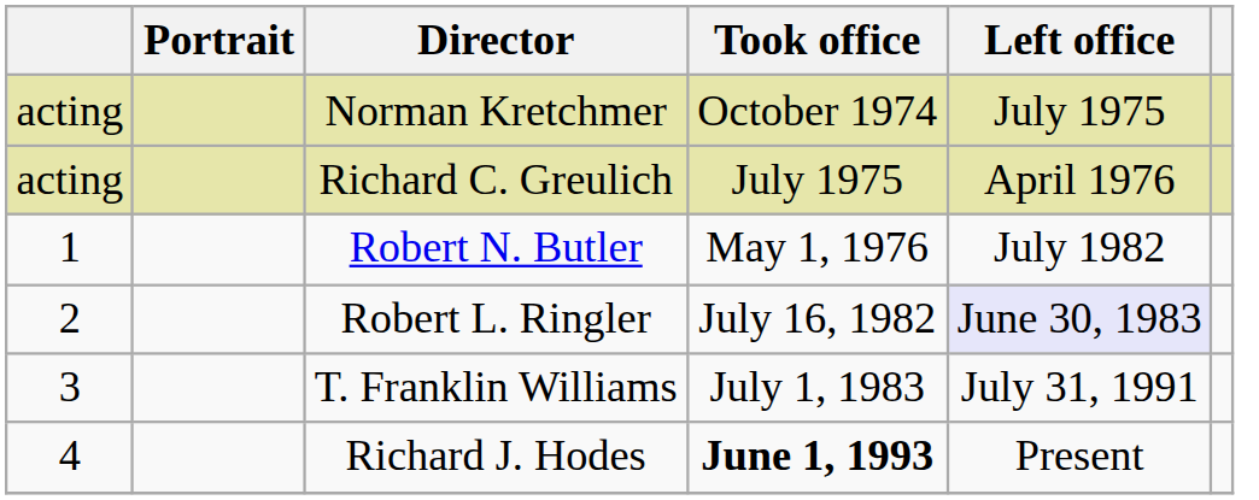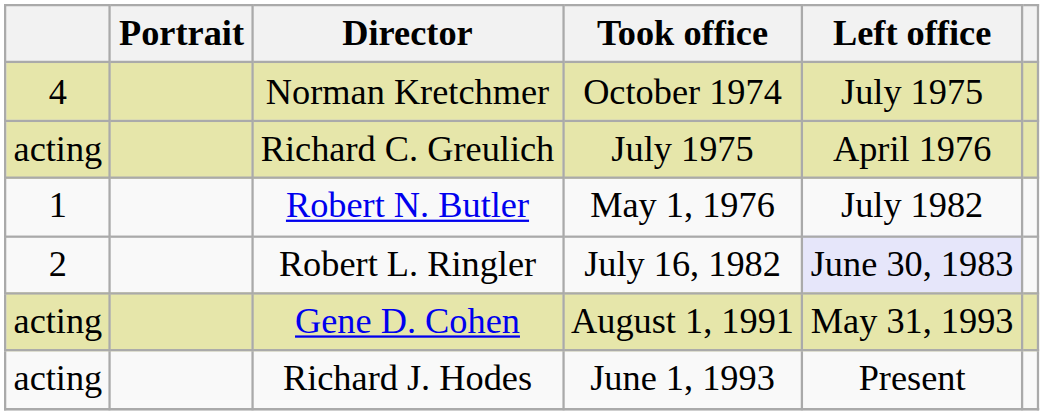Norman Kretchmer | column 1: acting -> 4
- row: 3 | T. Franklin Williams | July 1, 1983 | July 31, 1991
+ row: acting | Gene D. Cohen | August 1, 1991 | May 31, 1993
Richard J. Hodes | column 1: 4 -> acting
Richard J. Hodes | Took office: bold -> normal
